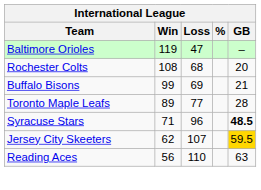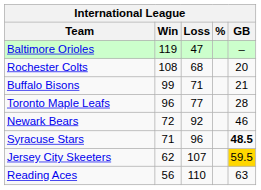Buffalo Bisons | Loss: 69 -> 71
Toronto Maple Leafs | Win: 89 -> 96
+ row: Newark Bears | 72 | 92 | 46
